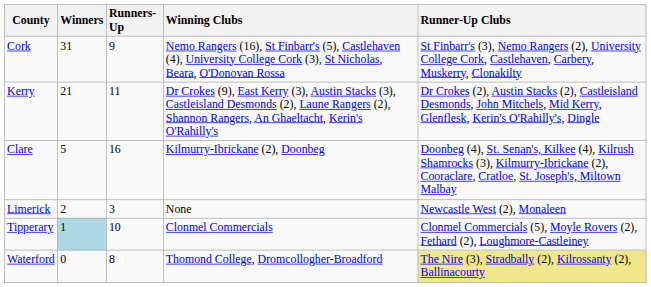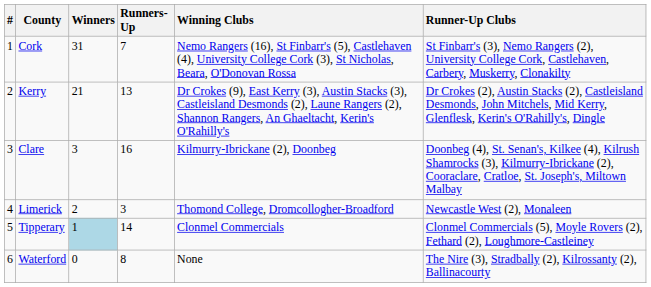+ column: # | 1 | 2 | 3 | 4 | 5 | 6
Cork | Runners-Up: 9 -> 7
Kerry | Runners-Up: 11 -> 13
Clare | Winners: 5 -> 3
Limerick | Winning Clubs: None -> Thomond College, Dromcollogher-Broadford
Tipperary | Runners-Up: 10 -> 14
Waterford | Winning Clubs: Thomond College, Dromcollogher-Broadford -> None
Waterford | Runner-Up Clubs: khaki background -> no background
